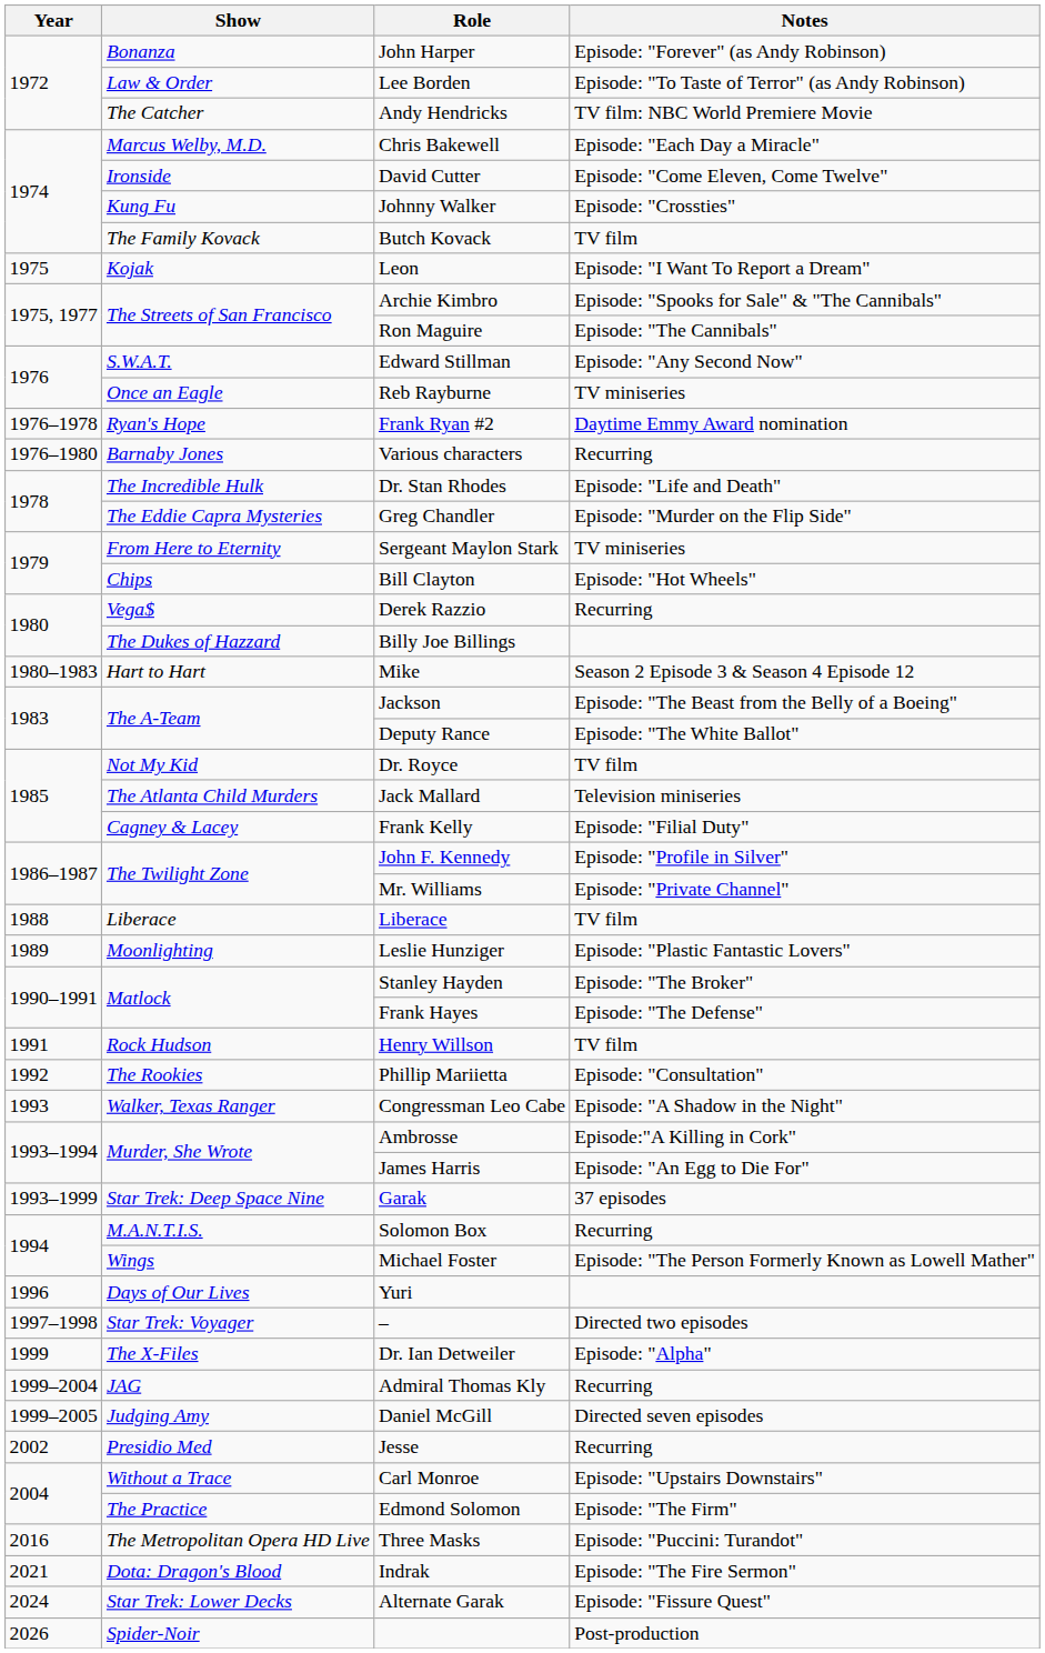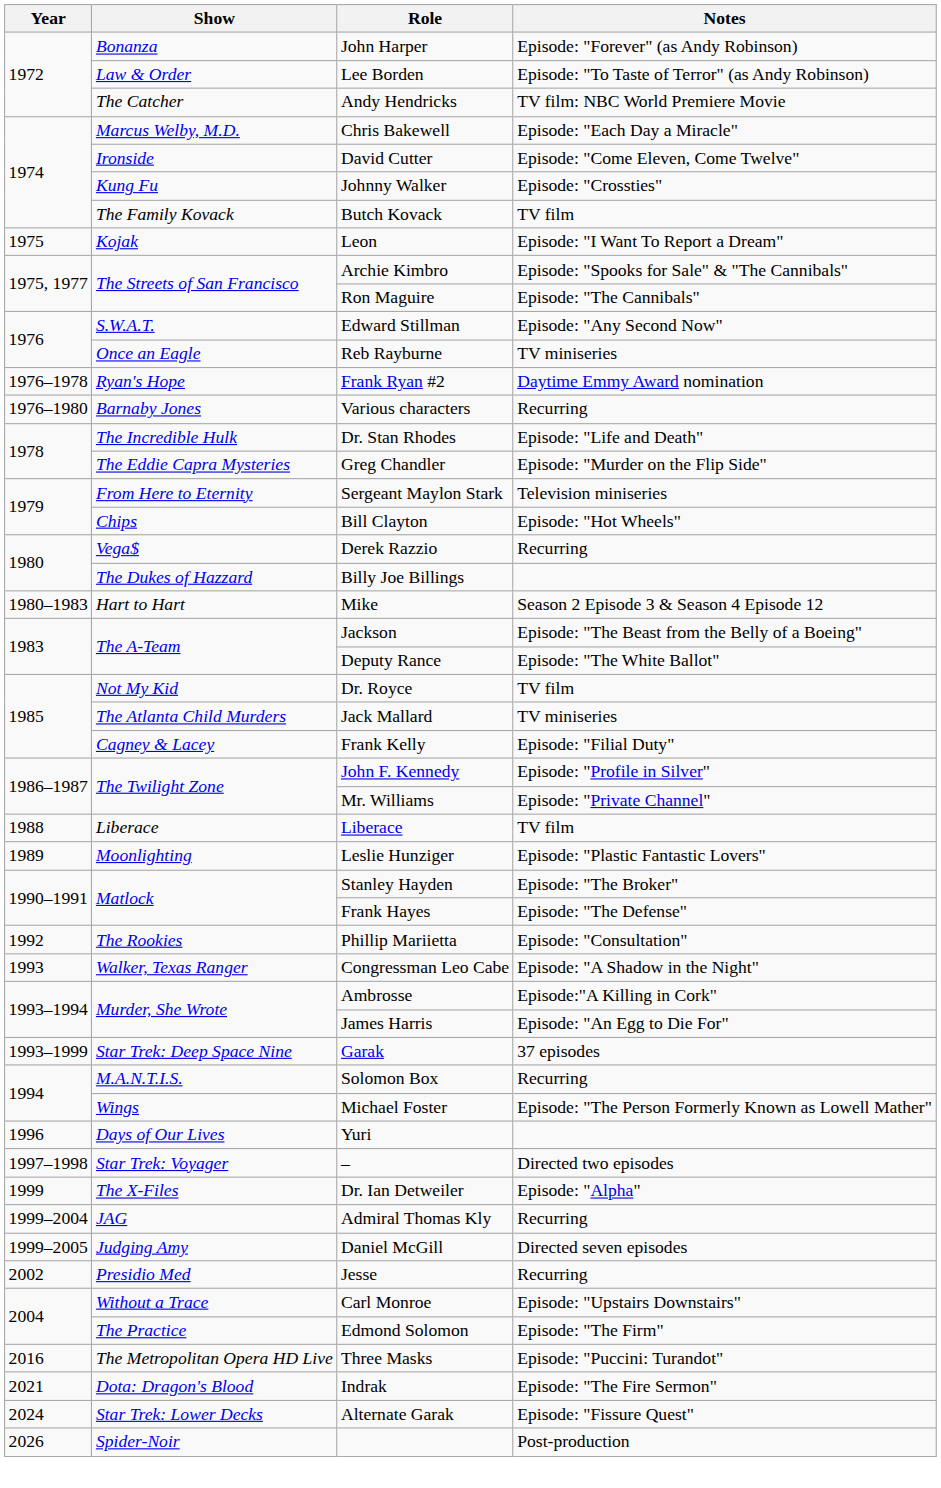Sergeant Maylon Stark | Notes: TV miniseries -> Television miniseries
Jack Mallard | Notes: Television miniseries -> TV miniseries
- row: 1991 | Rock Hudson | Henry Willson | TV film
